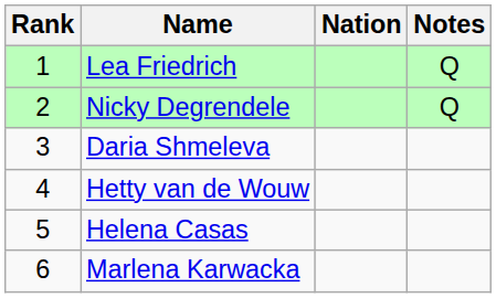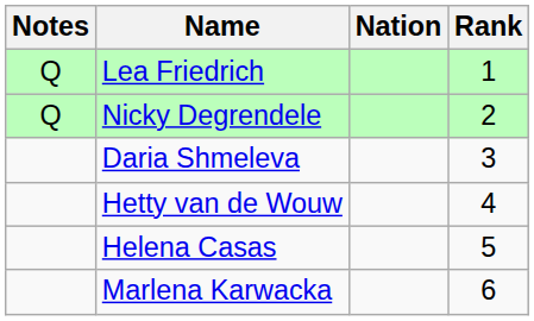columns swapped: Rank <-> Notes
